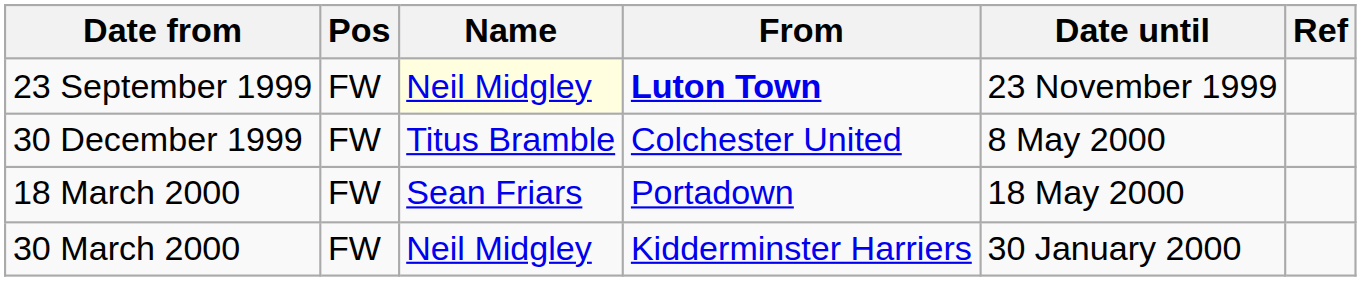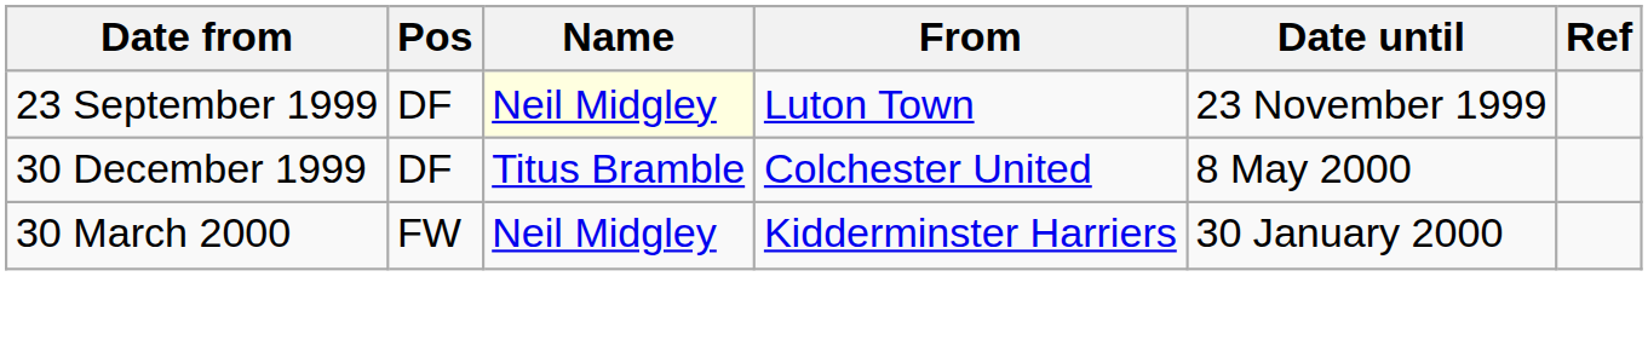23 September 1999 | Pos: FW -> DF
23 September 1999 | From: bold -> normal
30 December 1999 | Pos: FW -> DF
- row: 18 March 2000 | FW | Sean Friars | Portadown | 18 May 2000
